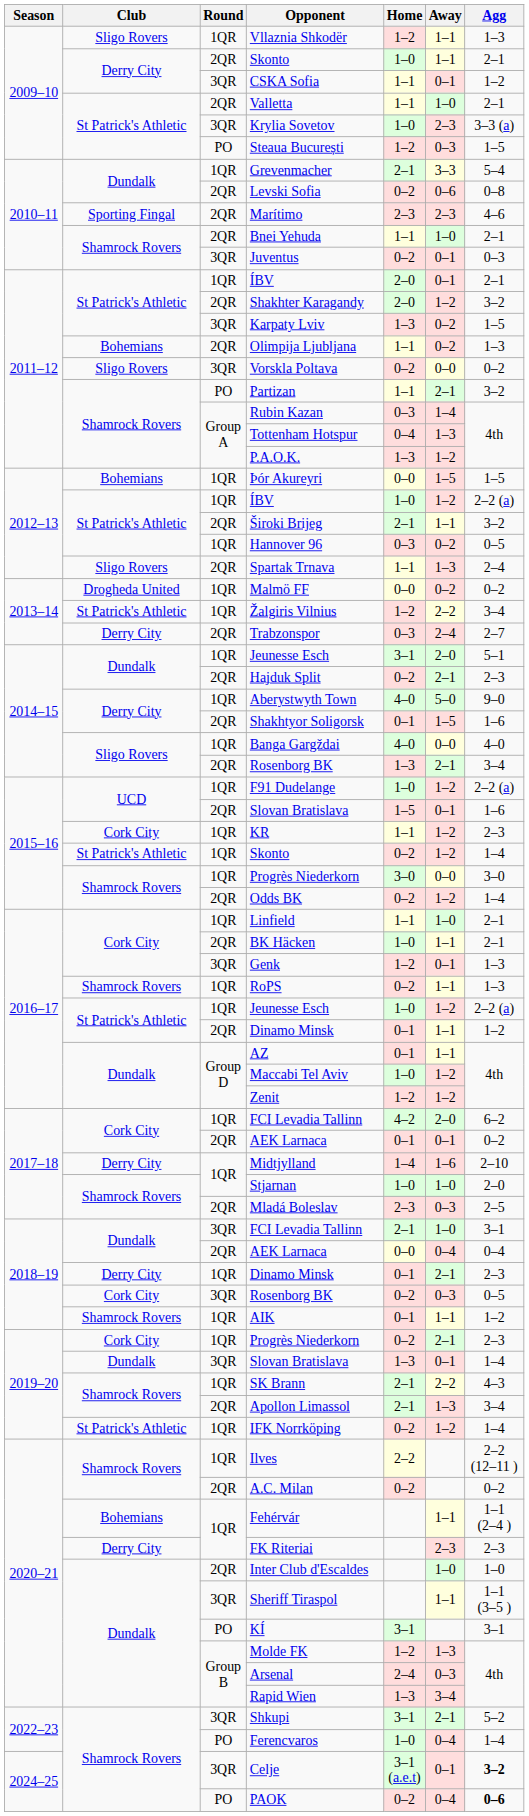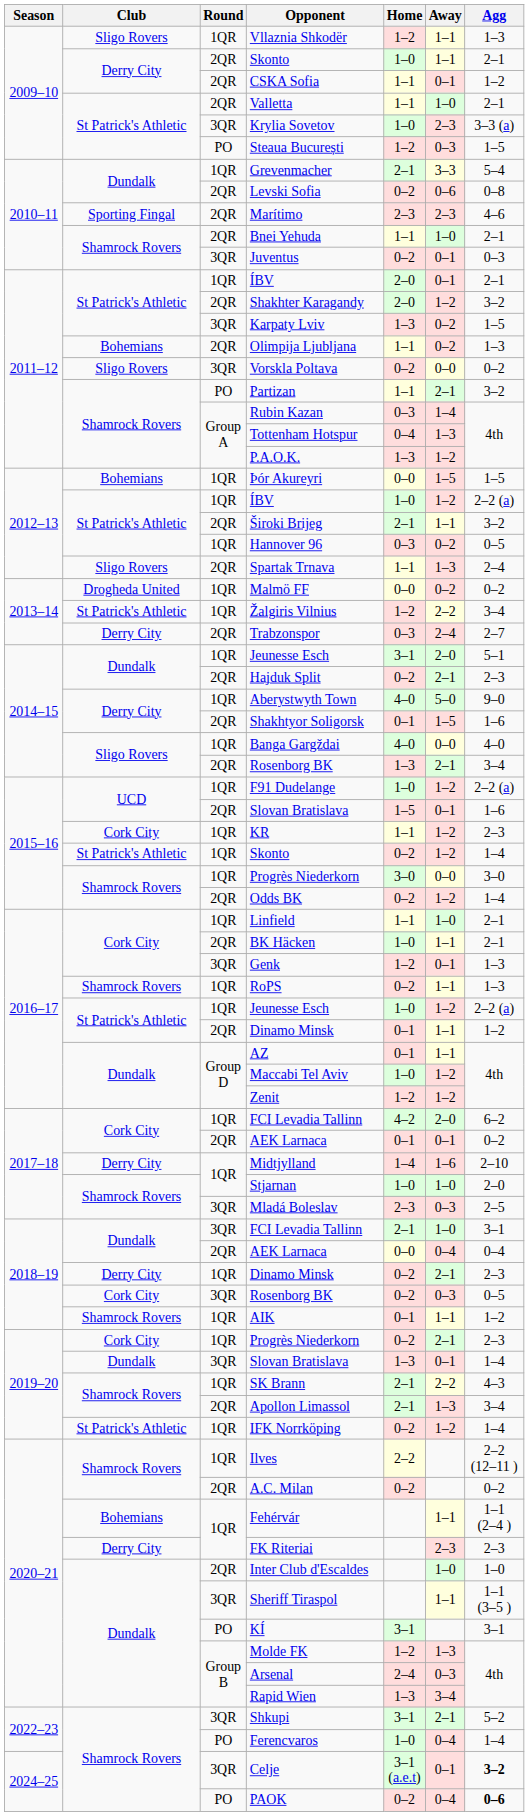CSKA Sofia | Round: 3QR -> 2QR
Mladá Boleslav | Round: 2QR -> 3QR
2018–19 / Dinamo Minsk | Home: 0–1 -> 0–2
